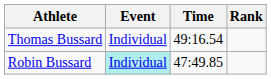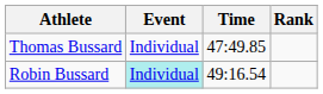Thomas Bussard | Time: 49:16.54 -> 47:49.85
Robin Bussard | Time: 47:49.85 -> 49:16.54
